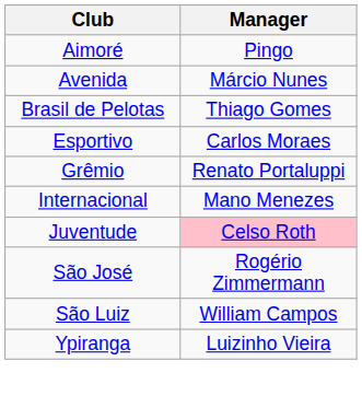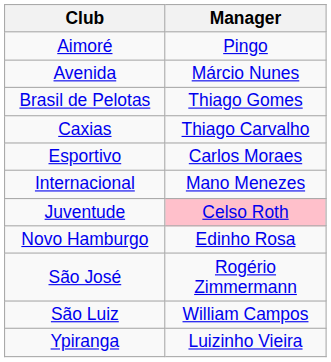+ row: Caxias | Thiago Carvalho
- row: Grêmio | Renato Portaluppi
+ row: Novo Hamburgo | Edinho Rosa
